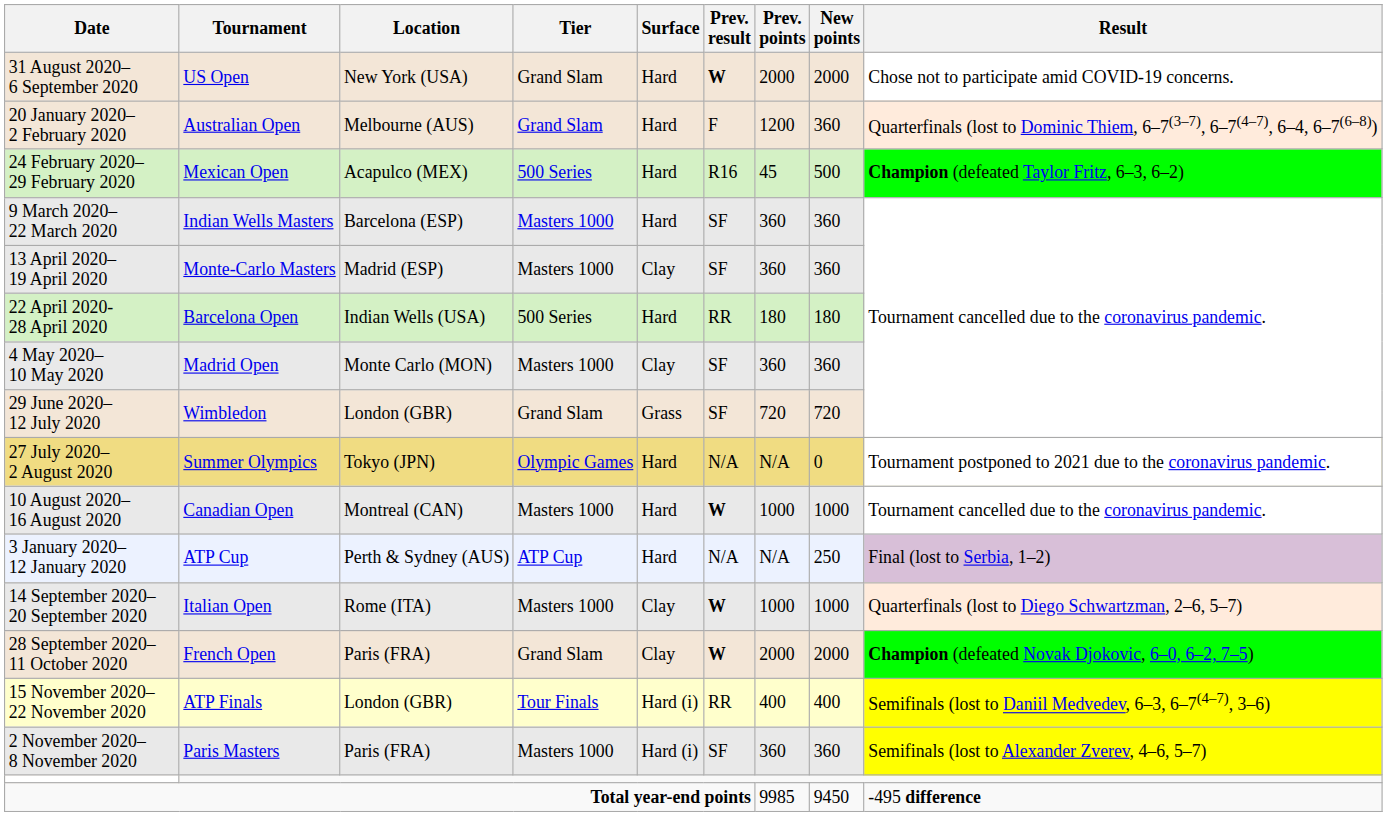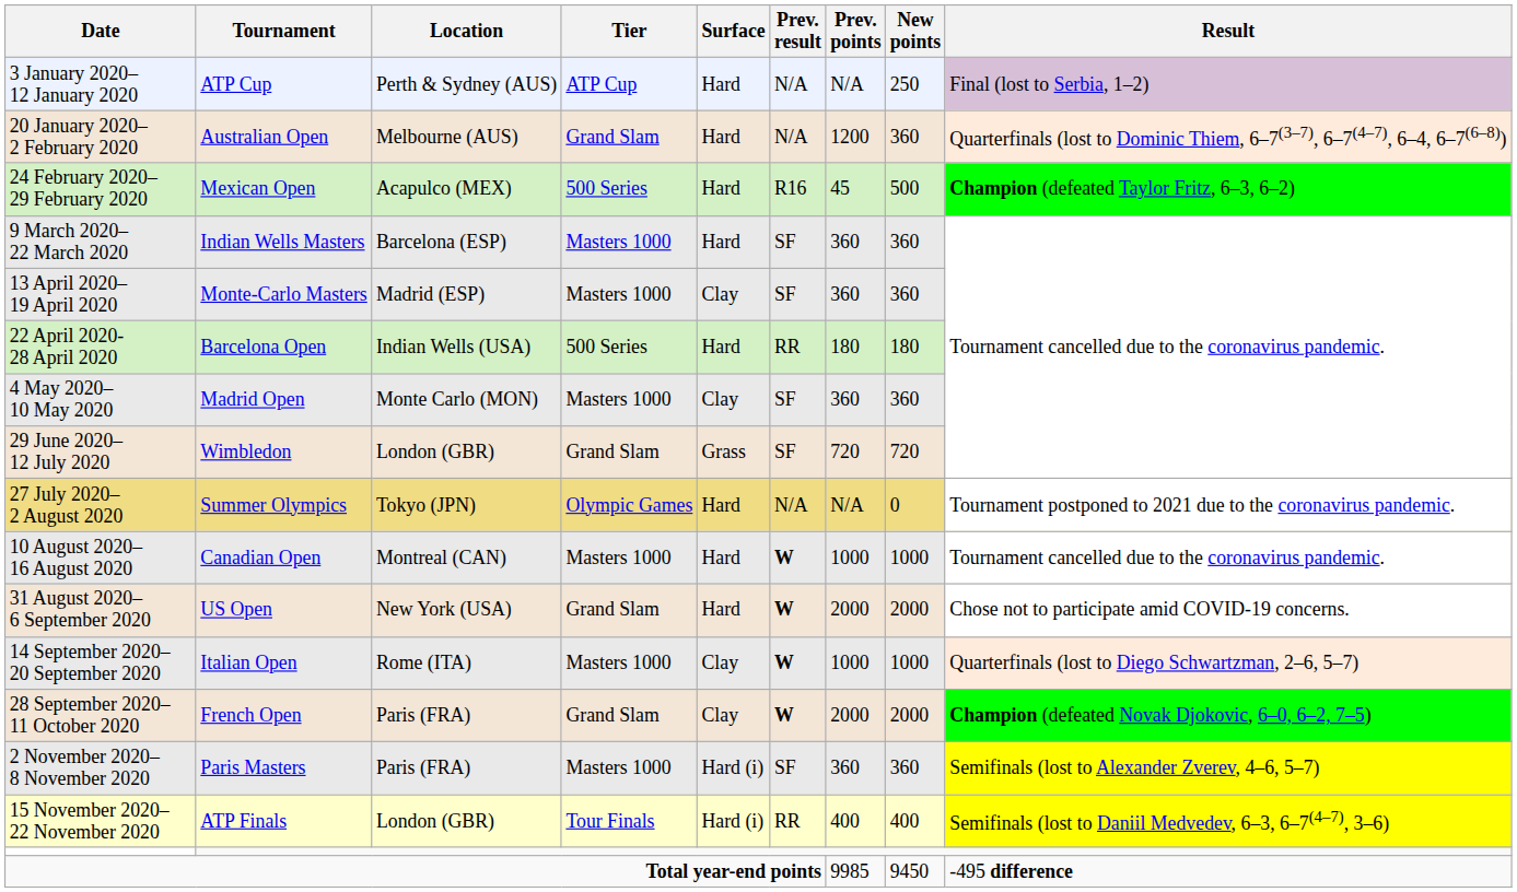rows swapped: 3 January 2020– 12 January 2020 <-> 31 August 2020– 6 September 2020
20 January 2020– 2 February 2020 | Prev. result: F -> N/A
rows swapped: 2 November 2020– 8 November 2020 <-> 15 November 2020– 22 November 2020
